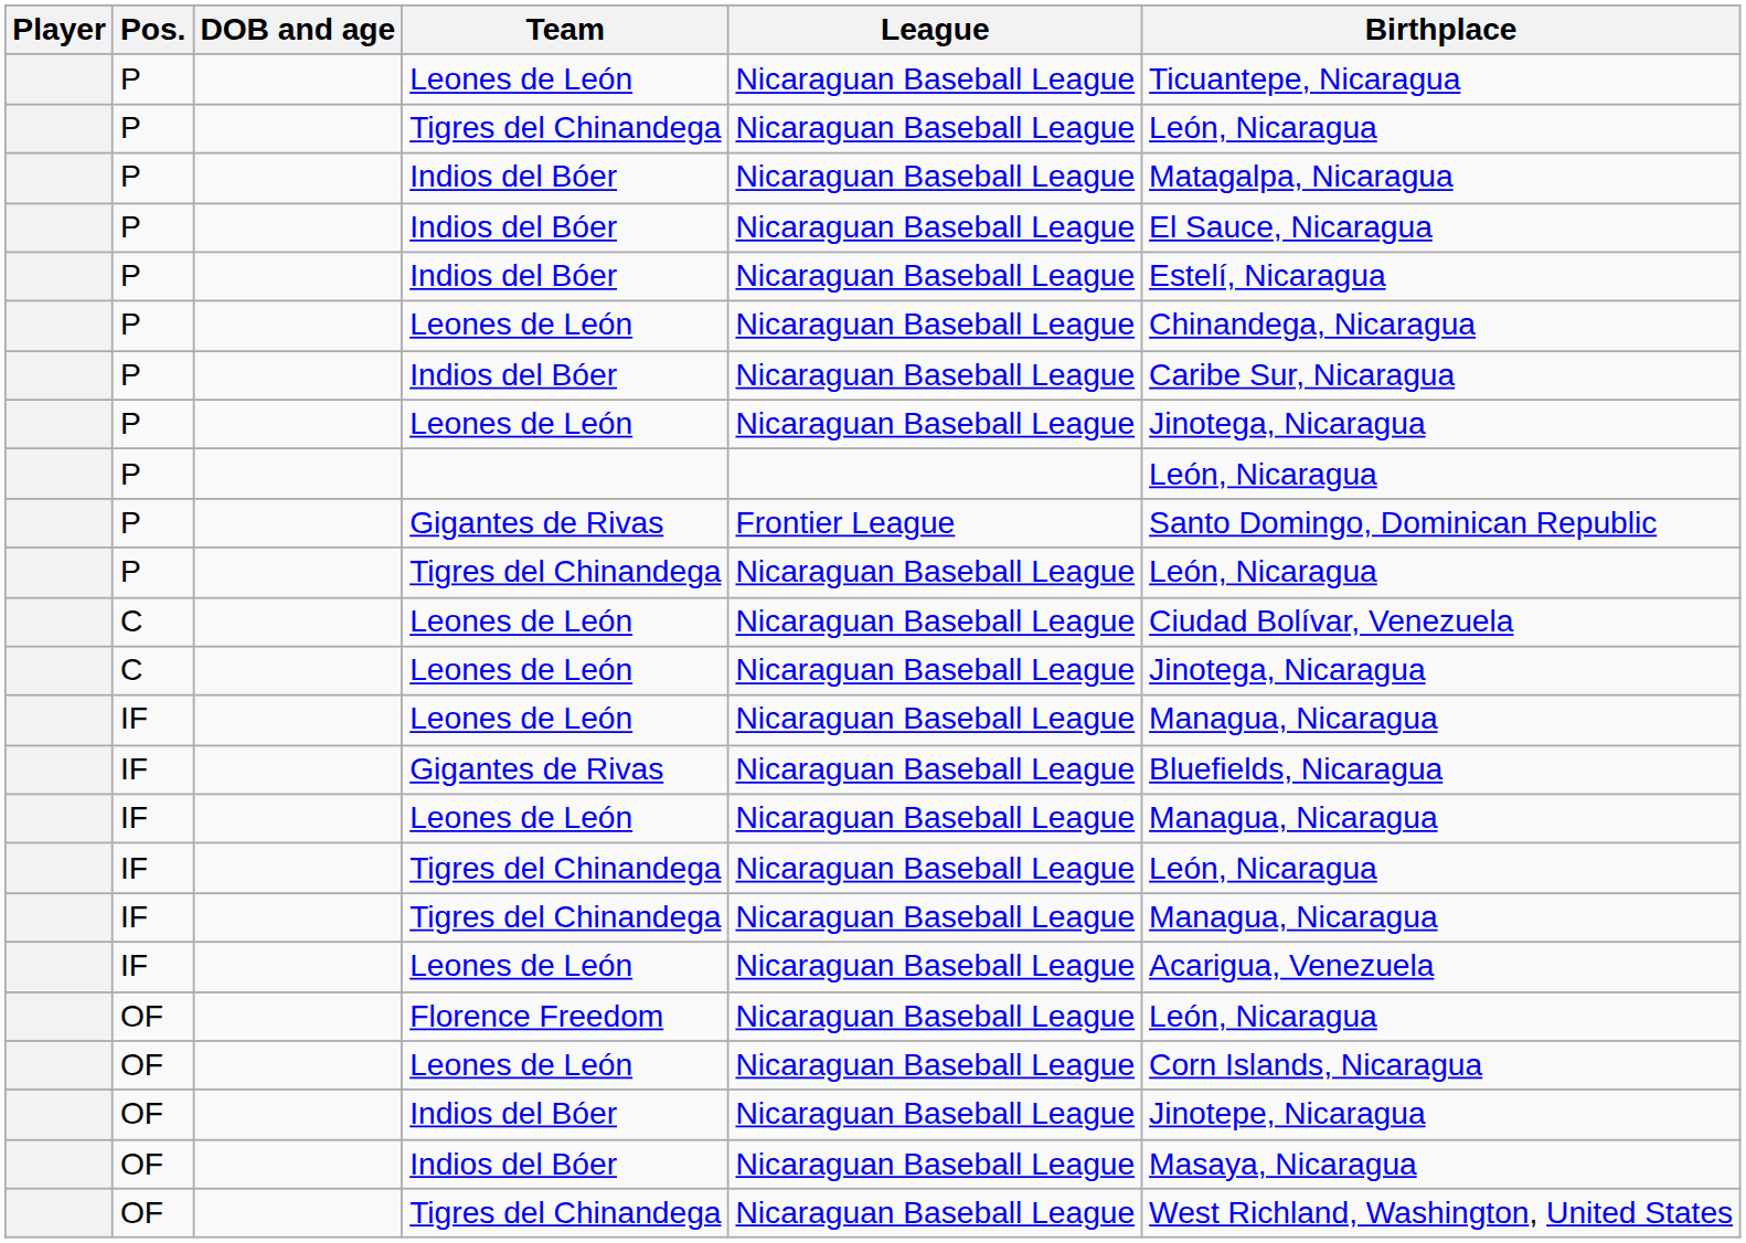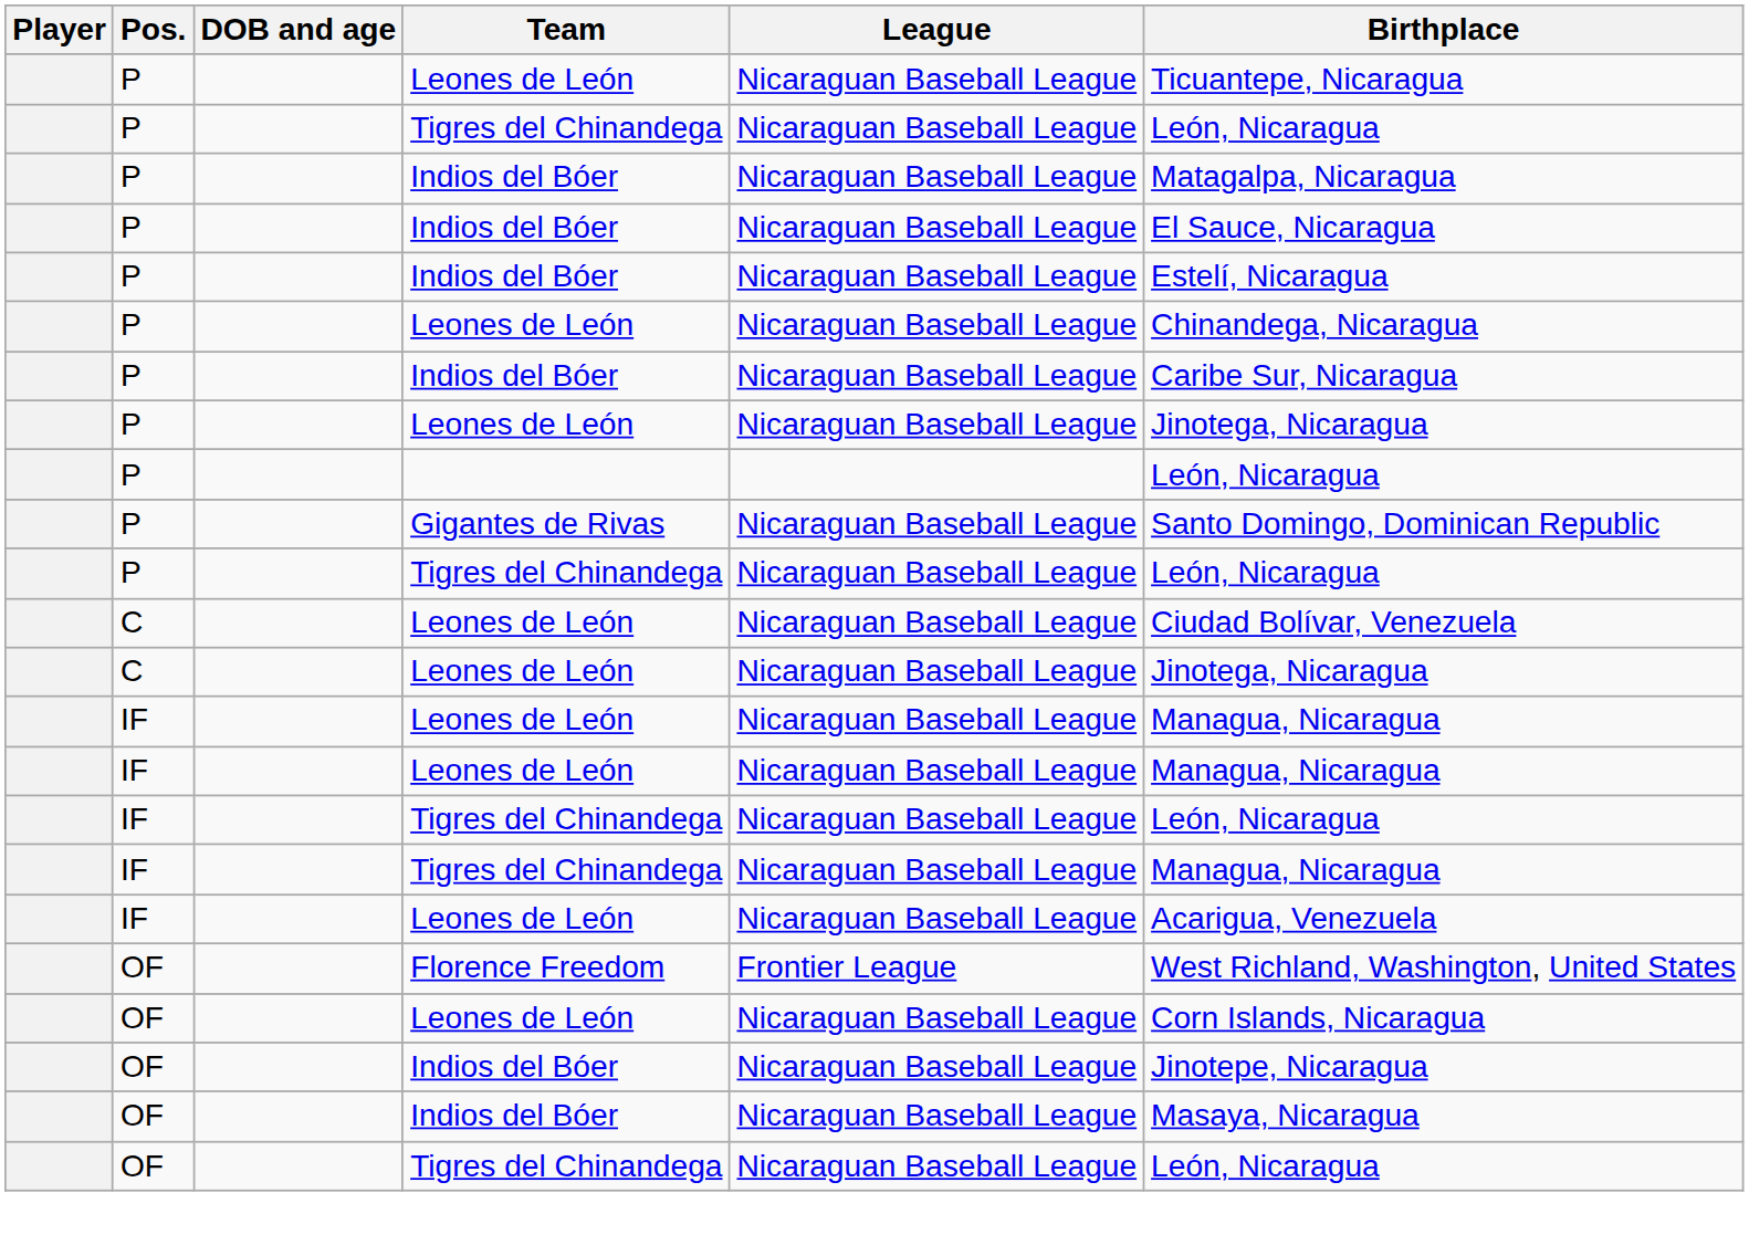P / Gigantes de Rivas | League: Frontier League -> Nicaraguan Baseball League
- row: IF | Gigantes de Rivas | Nicaraguan Baseball League | Bluefields, Nicaragua
Florence Freedom | League: Nicaraguan Baseball League -> Frontier League
Florence Freedom | Birthplace: León, Nicaragua -> West Richland, Washington, United States
OF / Tigres del Chinandega | Birthplace: West Richland, Washington, United States -> León, Nicaragua
